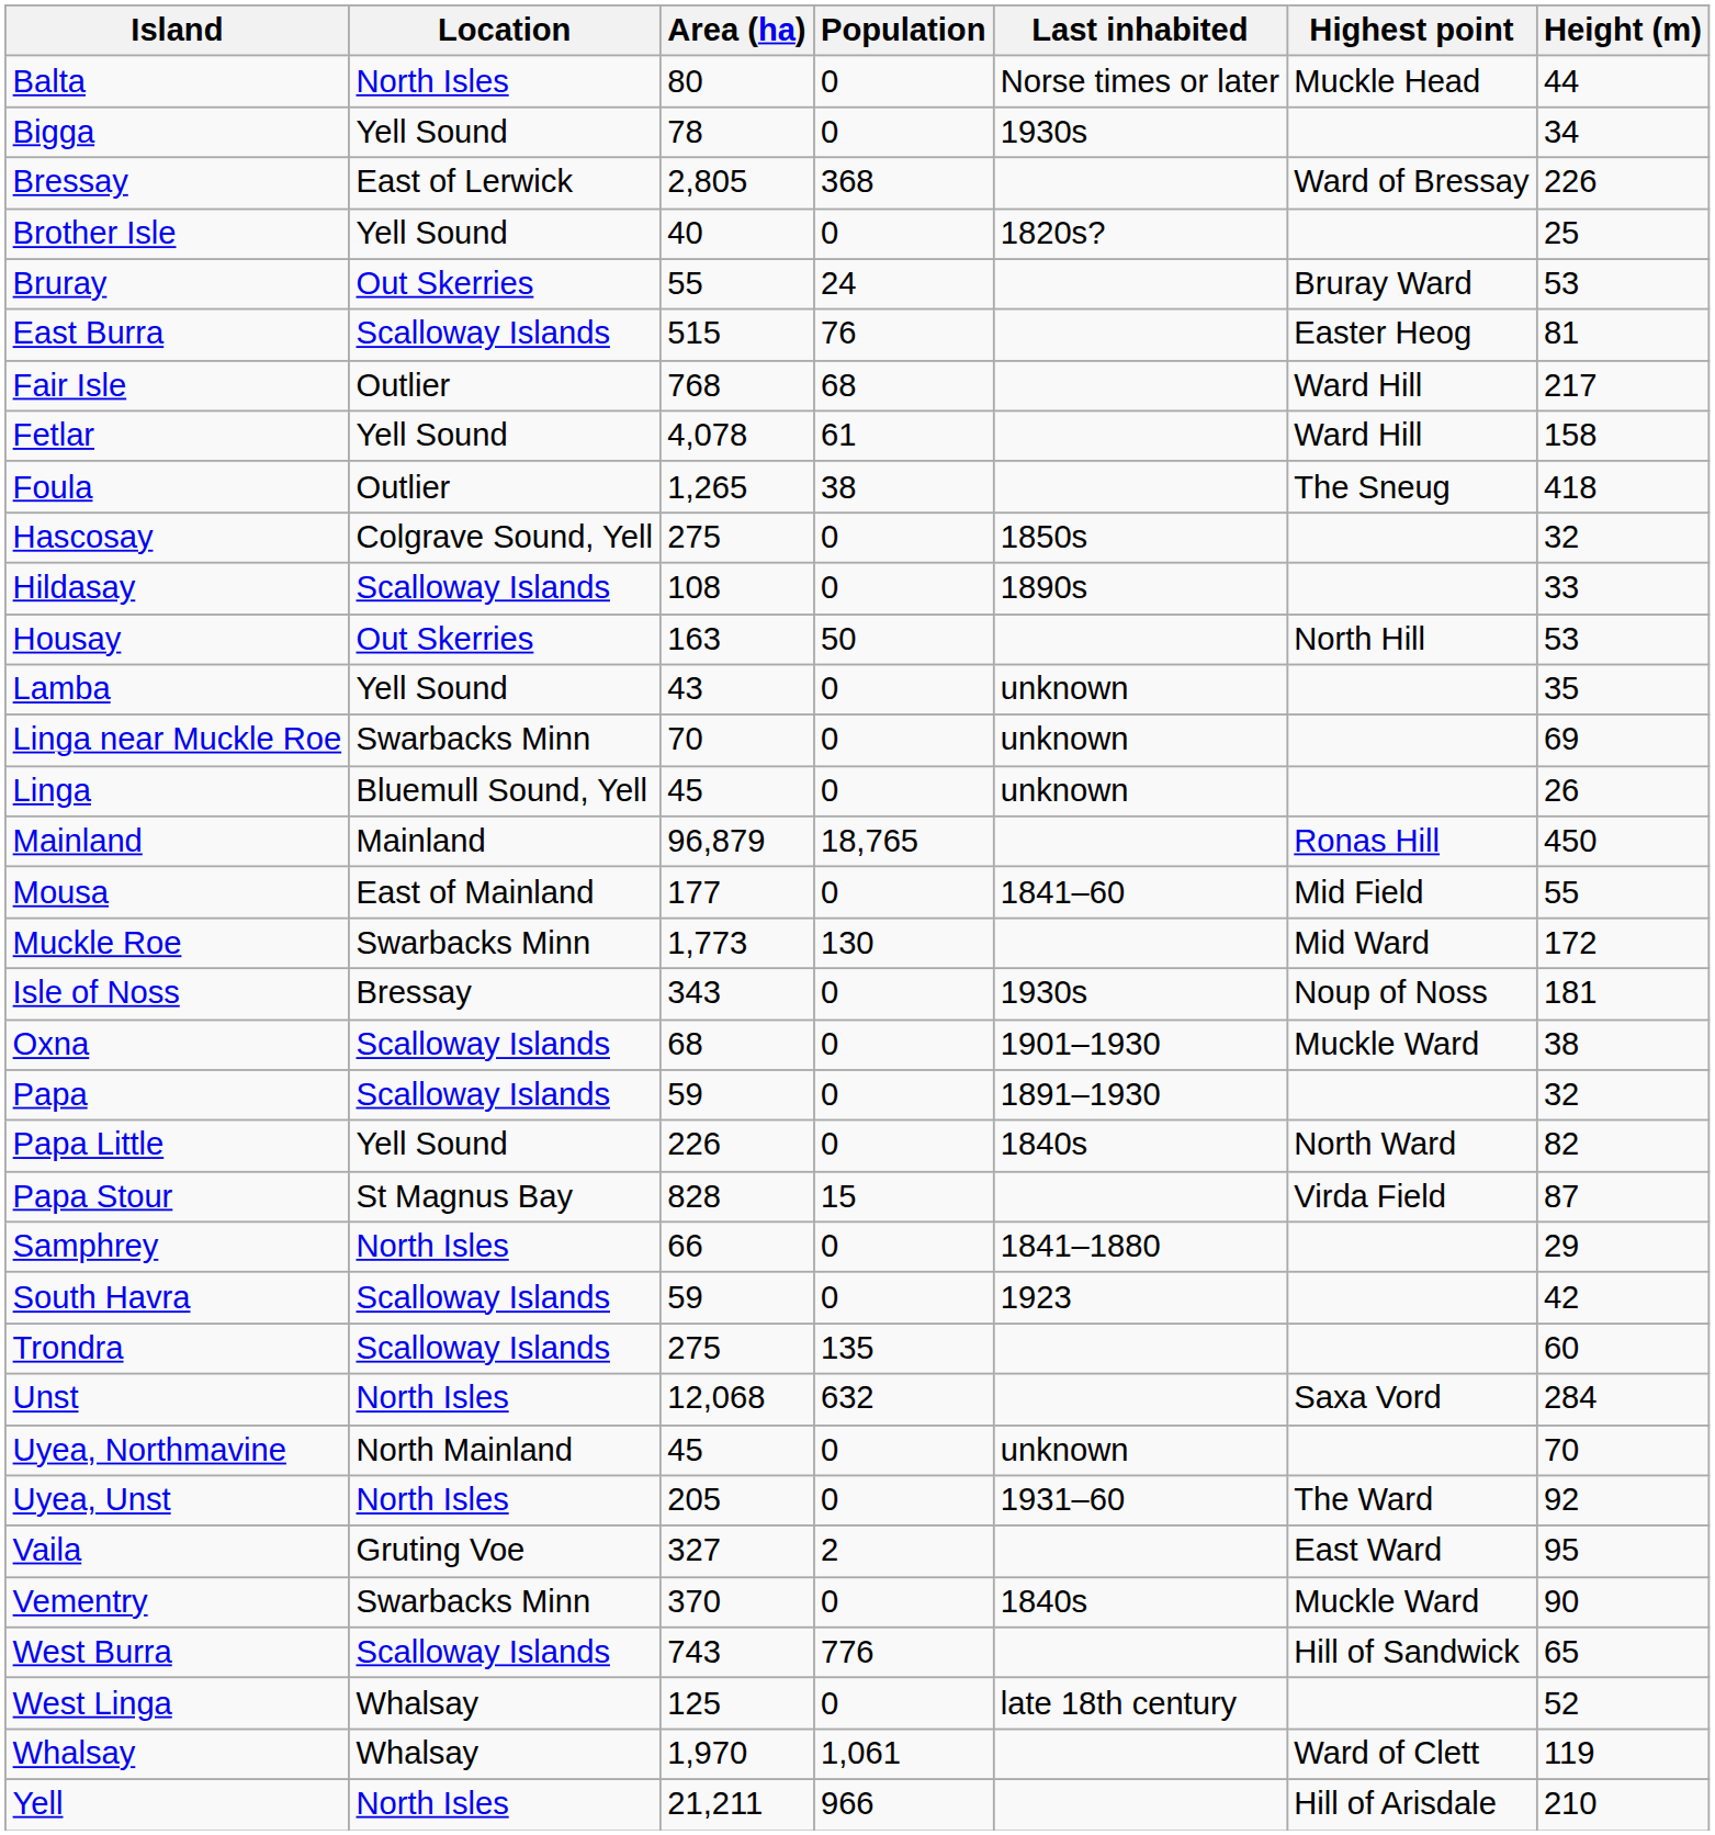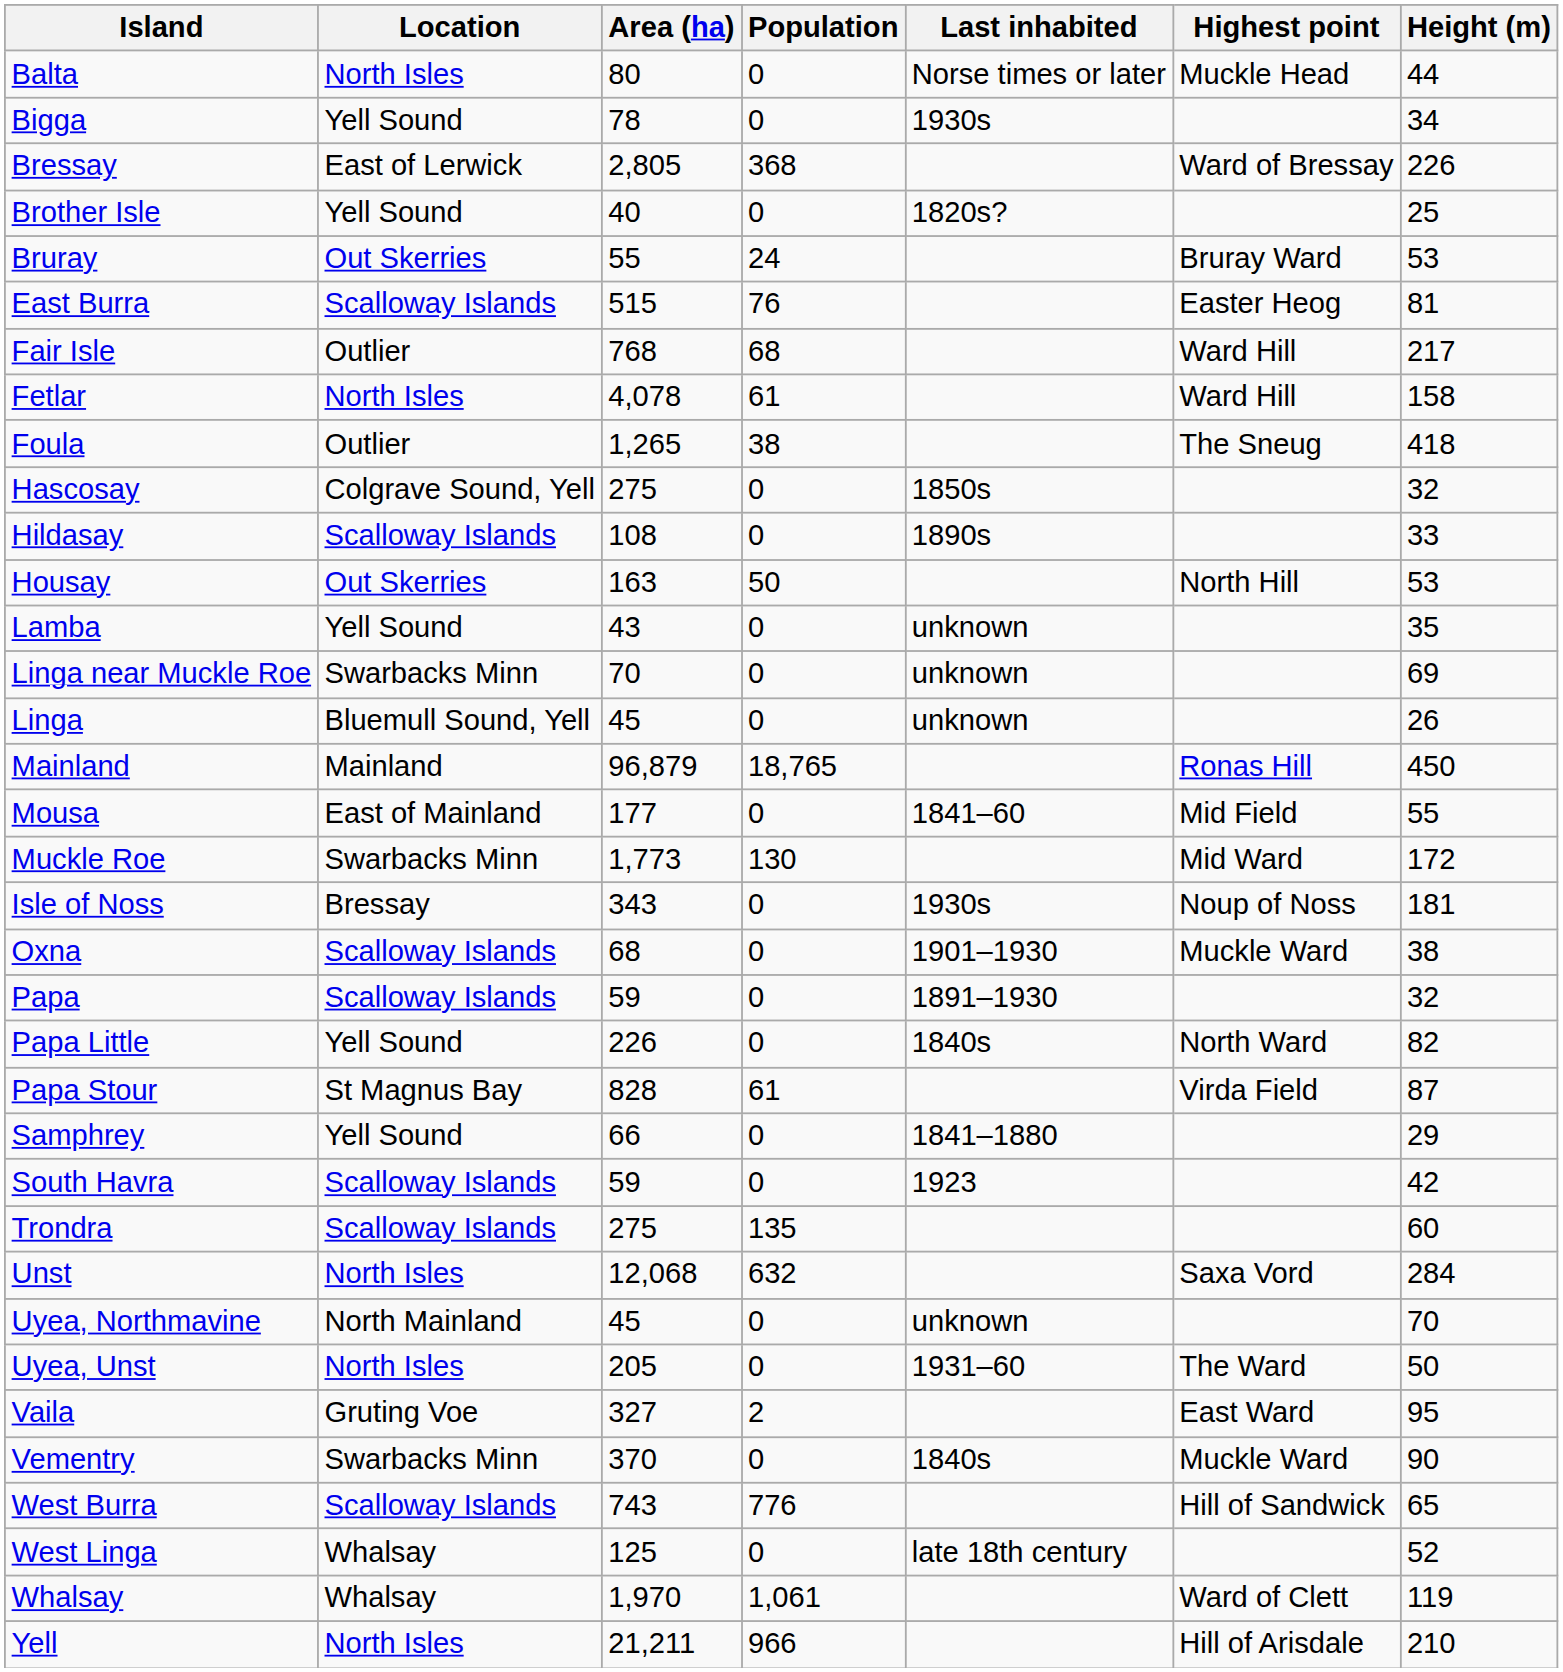Fetlar | Location: Yell Sound -> North Isles
Papa Stour | Population: 15 -> 61
Samphrey | Location: North Isles -> Yell Sound
Uyea, Unst | Height (m): 92 -> 50
